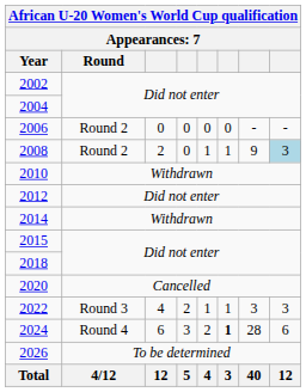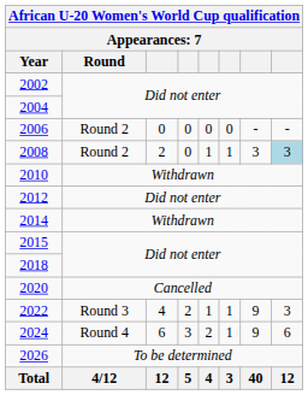2008 | column 7: 9 -> 3
2022 | column 7: 3 -> 9
2024 | column 6: bold -> normal
2024 | column 7: 28 -> 9
